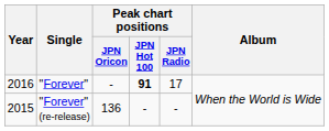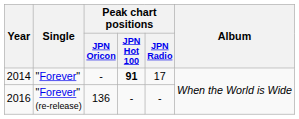"Forever" | Year: 2016 -> 2014
"Forever" (re-release) | Year: 2015 -> 2016
